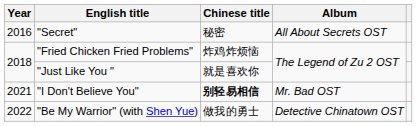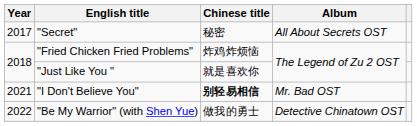"Secret" | Year: 2016 -> 2017
